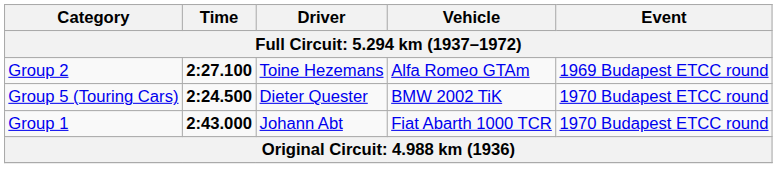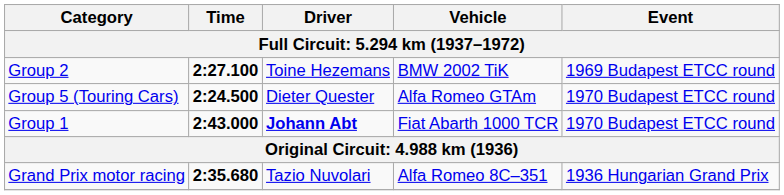Group 2 | Vehicle: Alfa Romeo GTAm -> BMW 2002 TiK
Group 5 (Touring Cars) | Vehicle: BMW 2002 TiK -> Alfa Romeo GTAm
Group 1 | Driver: normal -> bold
+ row: Grand Prix motor racing | 2:35.680 | Tazio Nuvolari | Alfa Romeo 8C–351 | 1936 Hungarian Grand Prix
